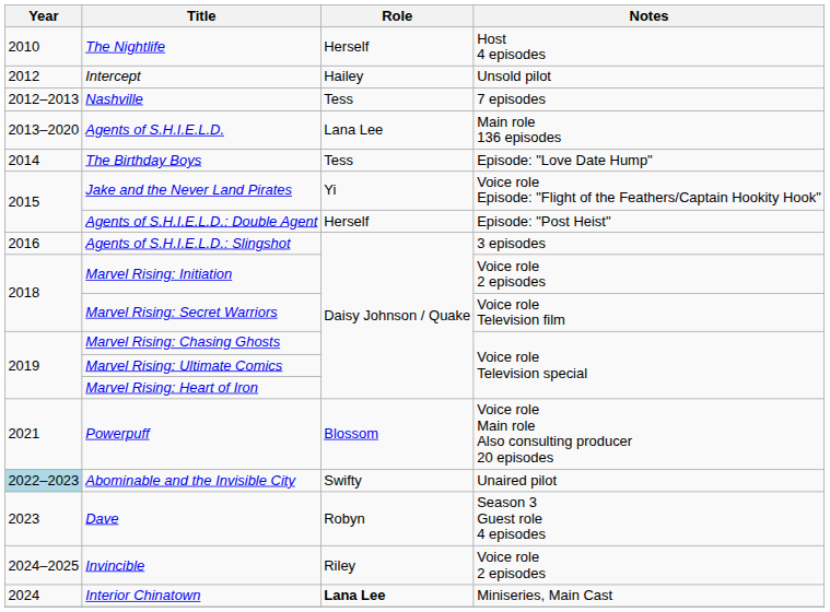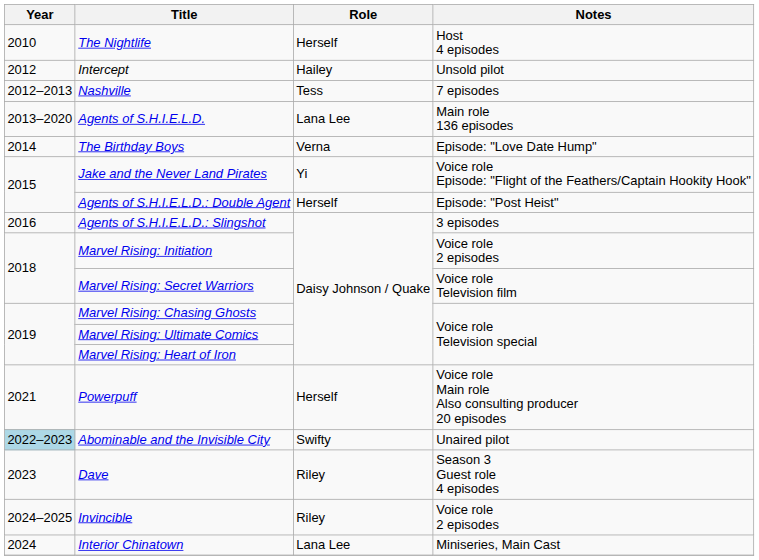The Birthday Boys | Role: Tess -> Verna
Powerpuff | Role: Blossom -> Herself
Dave | Role: Robyn -> Riley
Interior Chinatown | Role: bold -> normal
